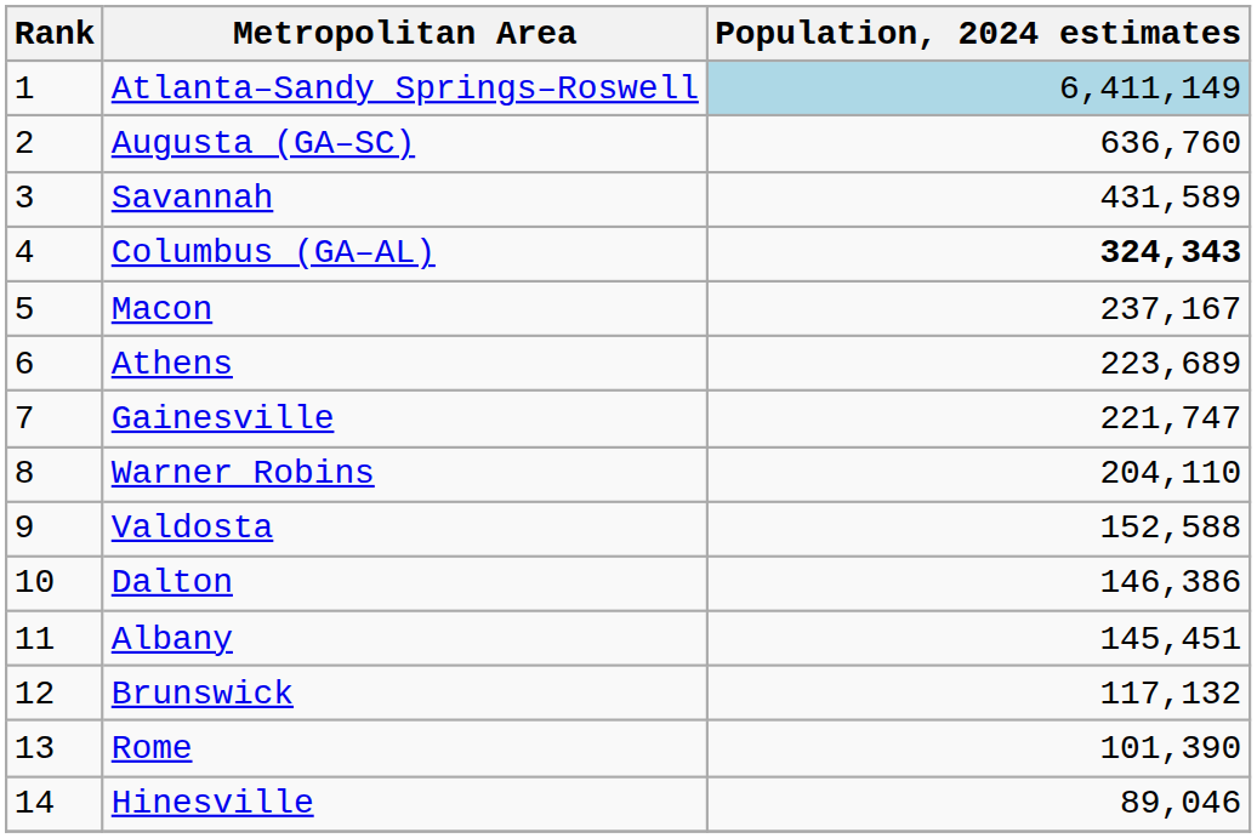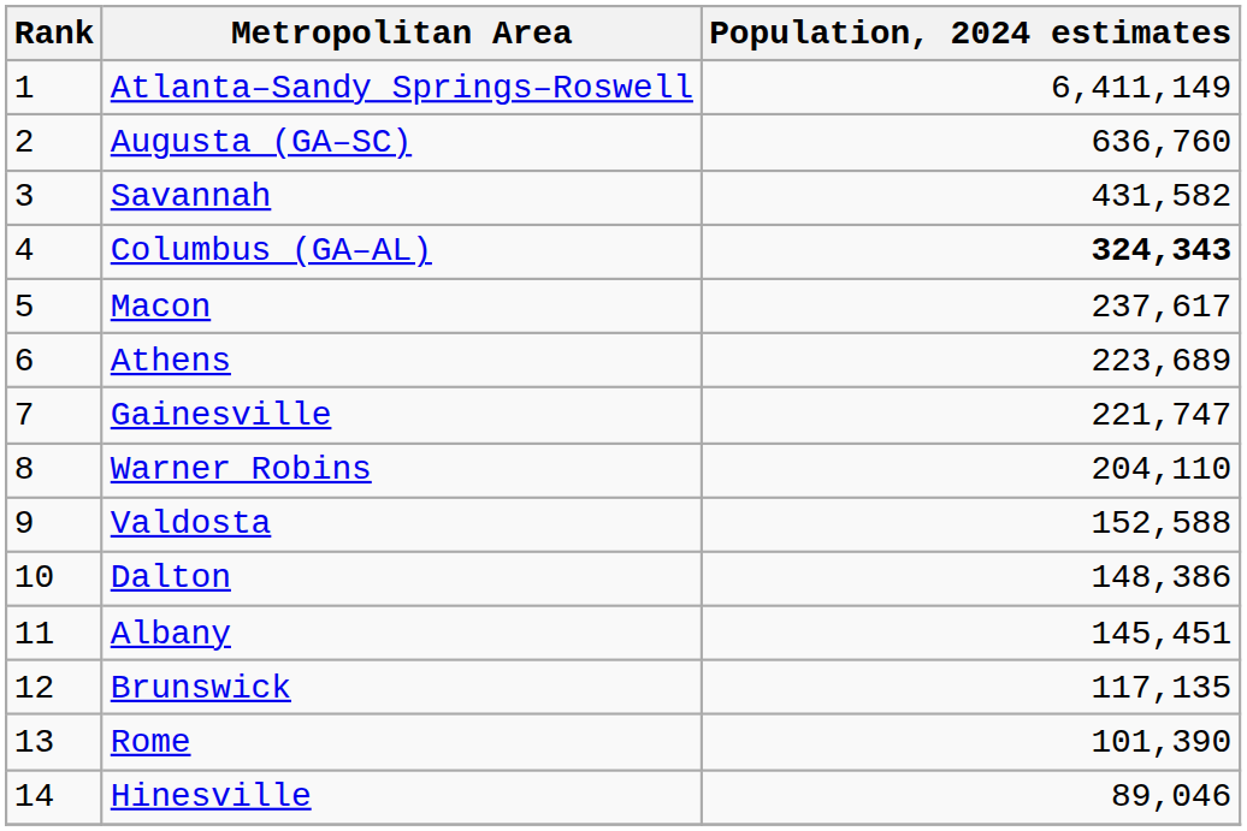Atlanta–Sandy Springs–Roswell | Population, 2024 estimates: lightblue background -> no background
Savannah | Population, 2024 estimates: 431,589 -> 431,582
Macon | Population, 2024 estimates: 237,167 -> 237,617
Dalton | Population, 2024 estimates: 146,386 -> 148,386
Brunswick | Population, 2024 estimates: 117,132 -> 117,135
